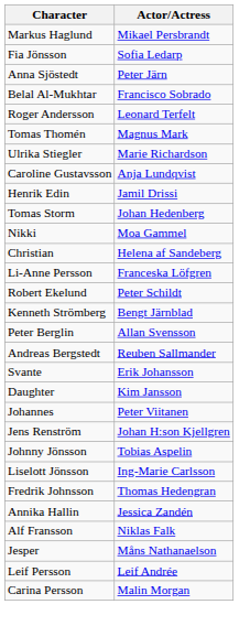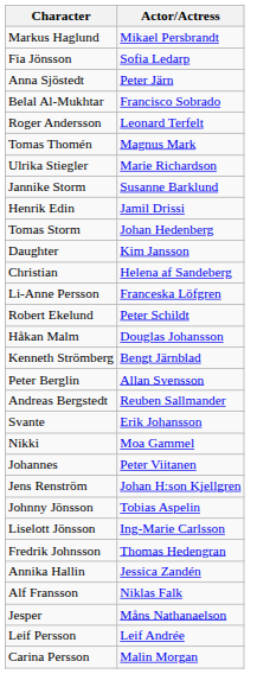- row: Caroline Gustavsson | Anja Lundqvist
+ row: Jannike Storm | Susanne Barklund
rows swapped: Daughter <-> Nikki
+ row: Håkan Malm | Douglas Johansson
